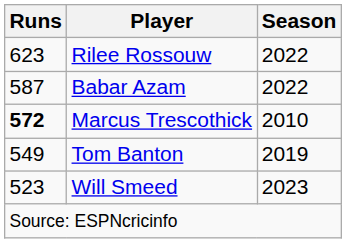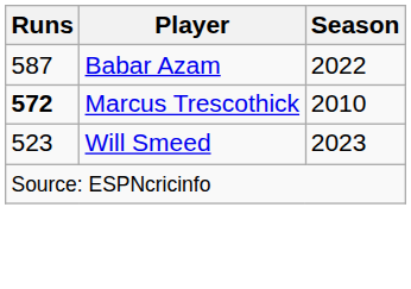- row: 623 | Rilee Rossouw | 2022
- row: 549 | Tom Banton | 2019
